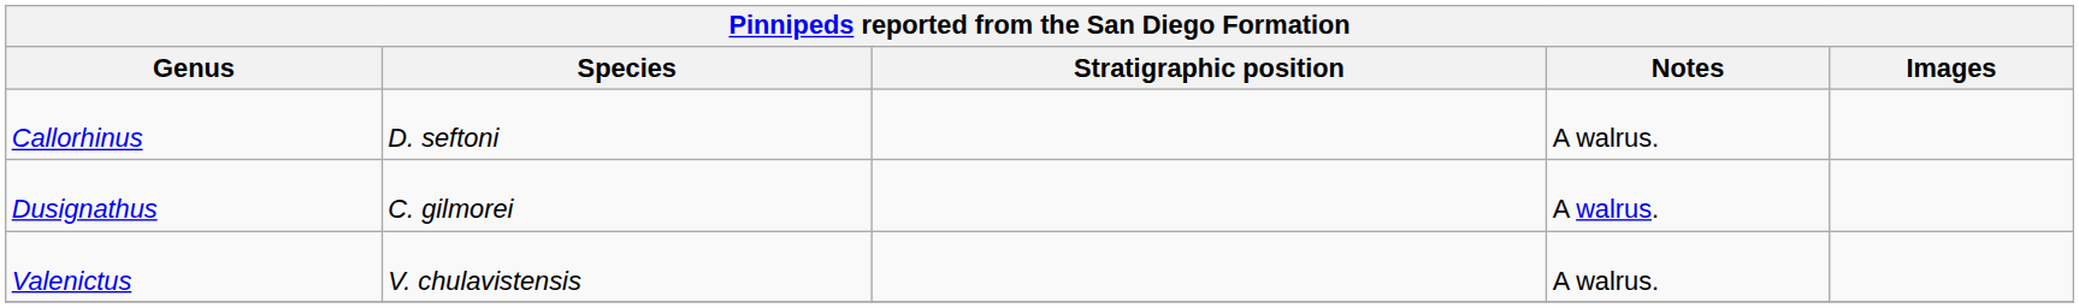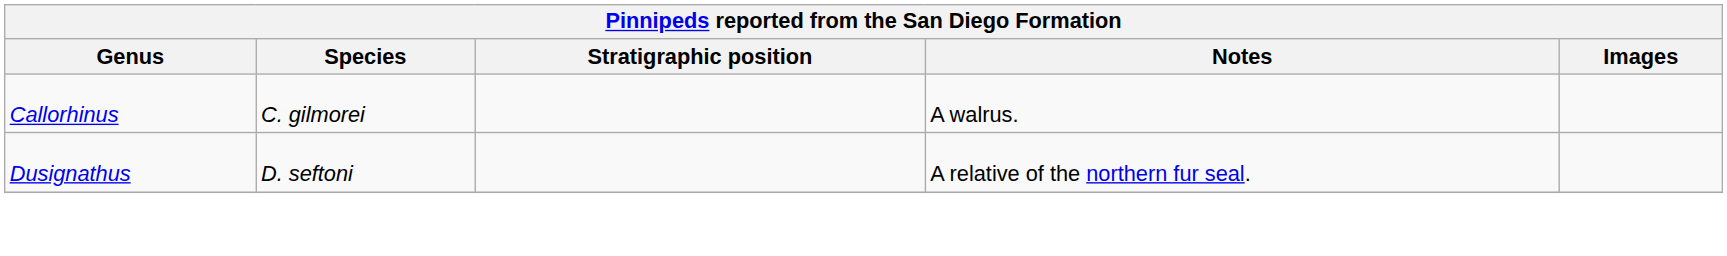Callorhinus | Species: D. seftoni -> C. gilmorei
Dusignathus | Species: C. gilmorei -> D. seftoni
Dusignathus | Notes: A walrus. -> A relative of the northern fur seal.
- row: Valenictus | V. chulavistensis | A walrus.
